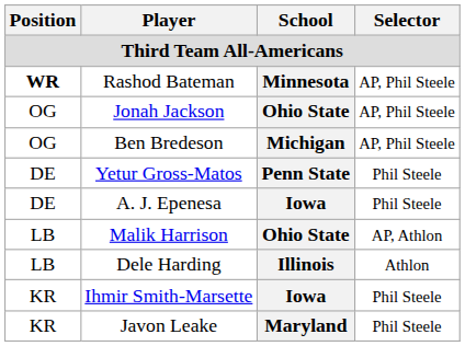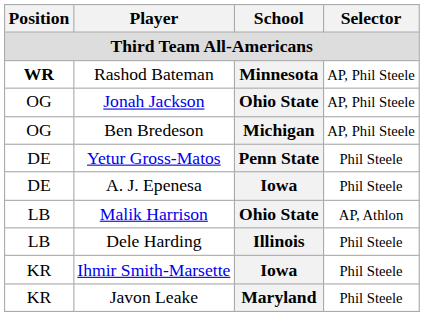Dele Harding | Selector: Athlon -> Phil Steele
